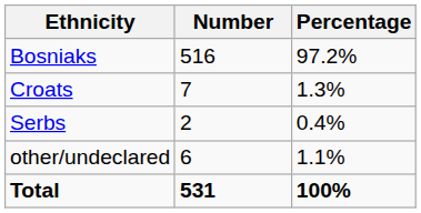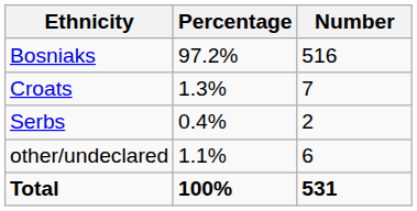columns swapped: Number <-> Percentage
